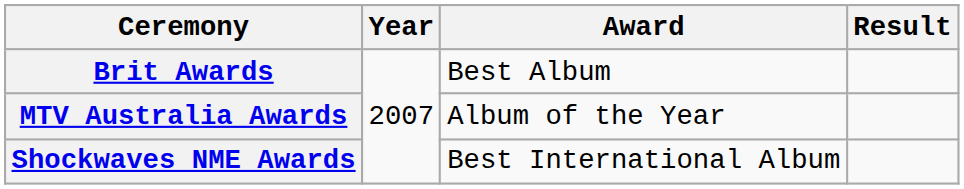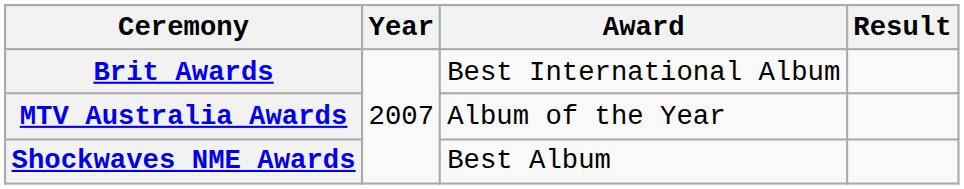Brit Awards | Award: Best Album -> Best International Album
Shockwaves NME Awards | Award: Best International Album -> Best Album
